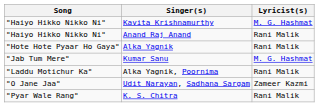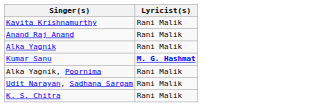- column: Song | "Haiyo Hikko Nikko Ni" | "Haiyo Hikko Nikko Ni" | "Hote Hote Pyaar Ho Gaya" | "Jab Tum Mere" | "Laddu Motichur Ka" | "O Jane Jaa" | "Pyar Wale Rang"
Kavita Krishnamurthy | Lyricist(s): M. G. Hashmat -> Rani Malik
Kumar Sanu | Lyricist(s): normal -> bold
Udit Narayan, Sadhana Sargam | Lyricist(s): Zameer Kazmi -> Rani Malik
